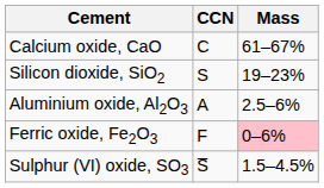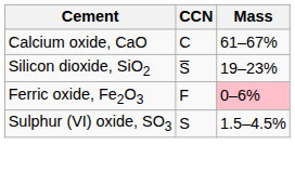Silicon dioxide, SiO2 | CCN: S -> S̅
- row: Aluminium oxide, Al2O3 | A | 2.5–6%
Sulphur (VI) oxide, SO3 | CCN: S̅ -> S
